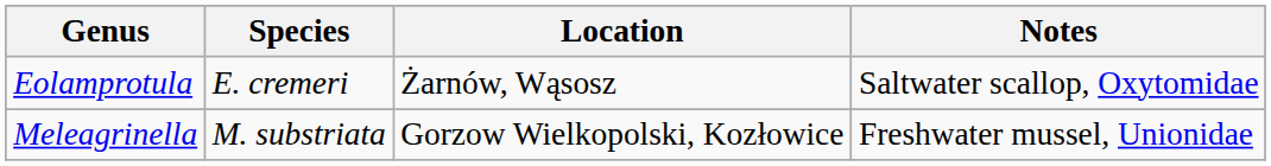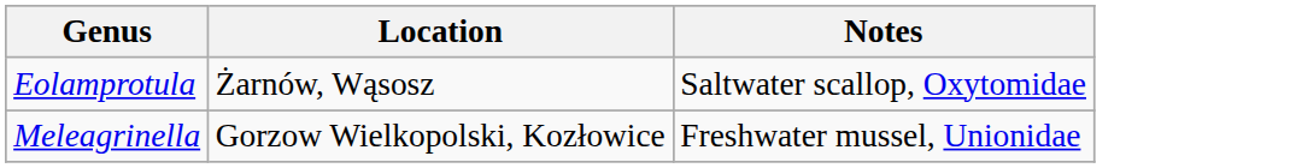- column: Species | E. cremeri | M. substriata
